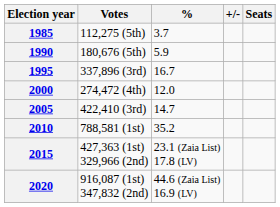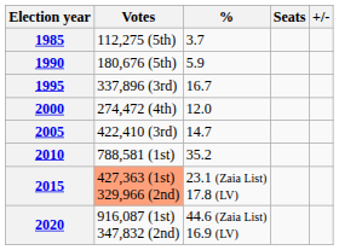columns swapped: Seats <-> +/-
2015 | Votes: no background -> lightsalmon background
